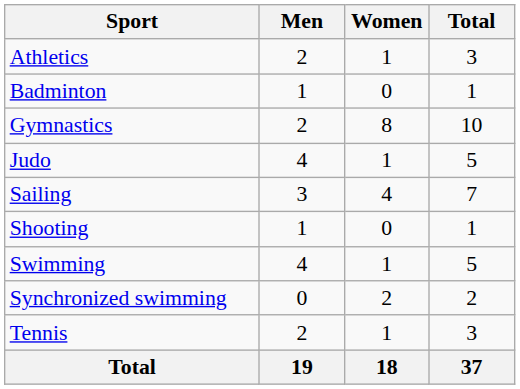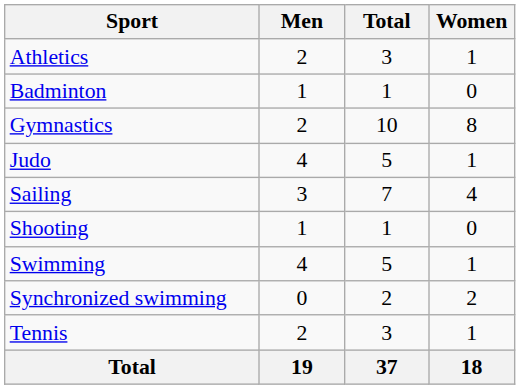columns swapped: Women <-> Total
